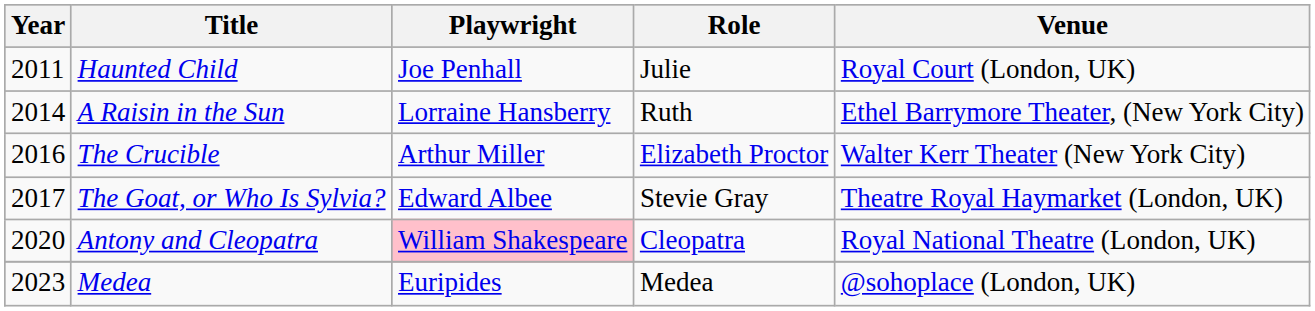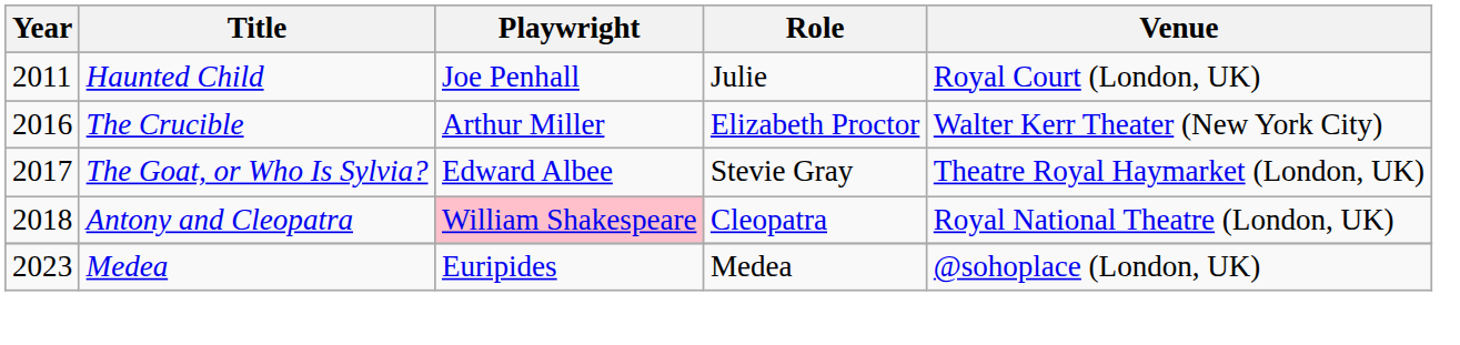- row: 2014 | A Raisin in the Sun | Lorraine Hansberry | Ruth | Ethel Barrymore Theater, (New York City)
Antony and Cleopatra | Year: 2020 -> 2018
